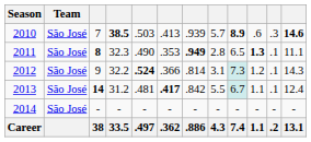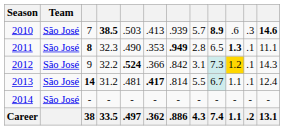2012 | column 7: .814 -> .842
2012 | column 10: no background -> gold background
2013 | column 7: .842 -> .814
